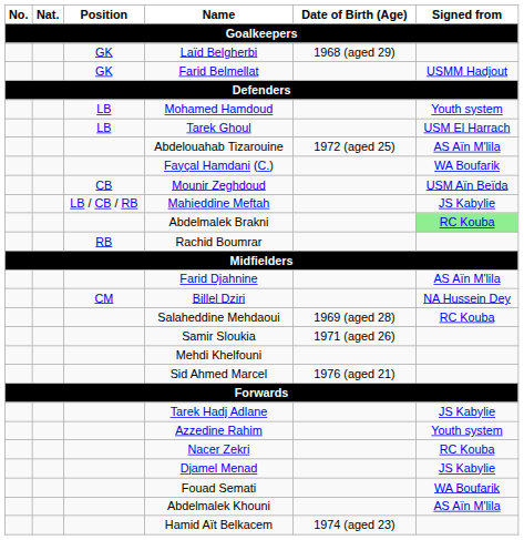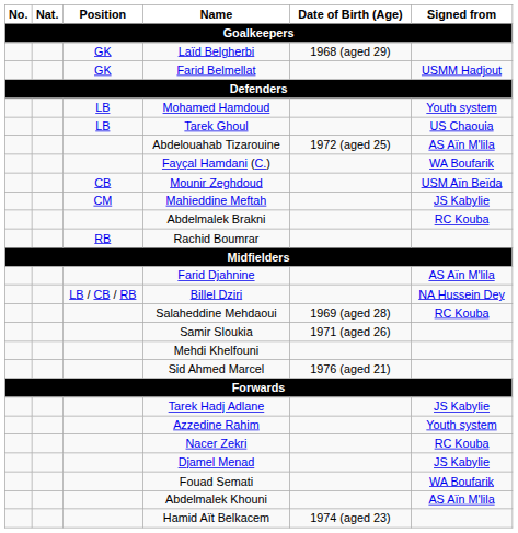Tarek Ghoul | Signed from: USM El Harrach -> US Chaouia
Mahieddine Meftah | Position: LB / CB / RB -> CM
Abdelmalek Brakni | Signed from: lightgreen background -> no background
Billel Dziri | Position: CM -> LB / CB / RB
